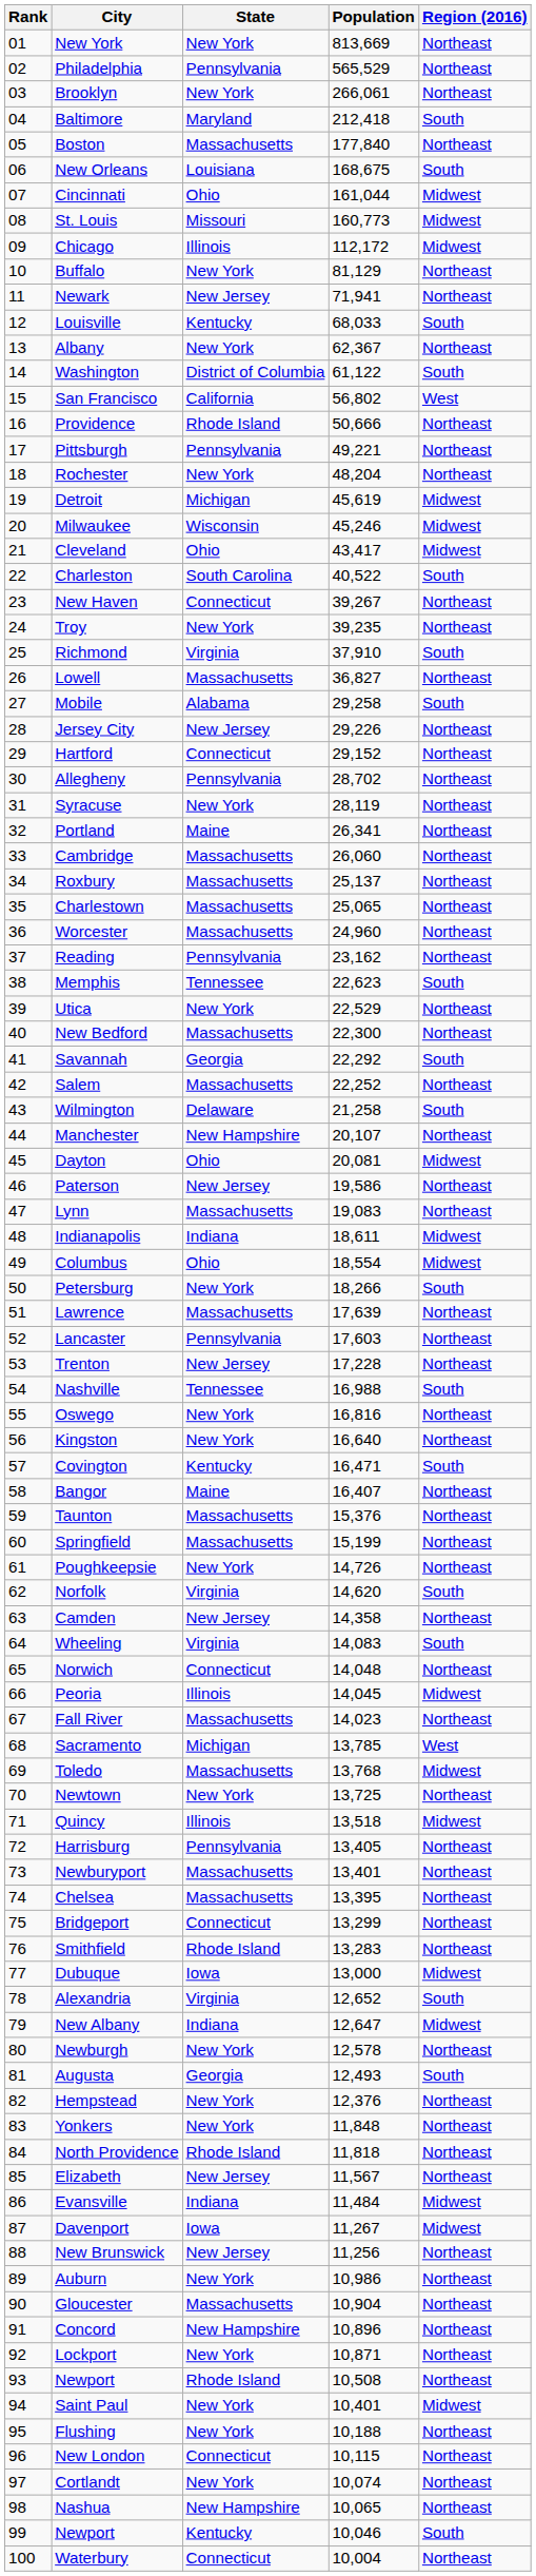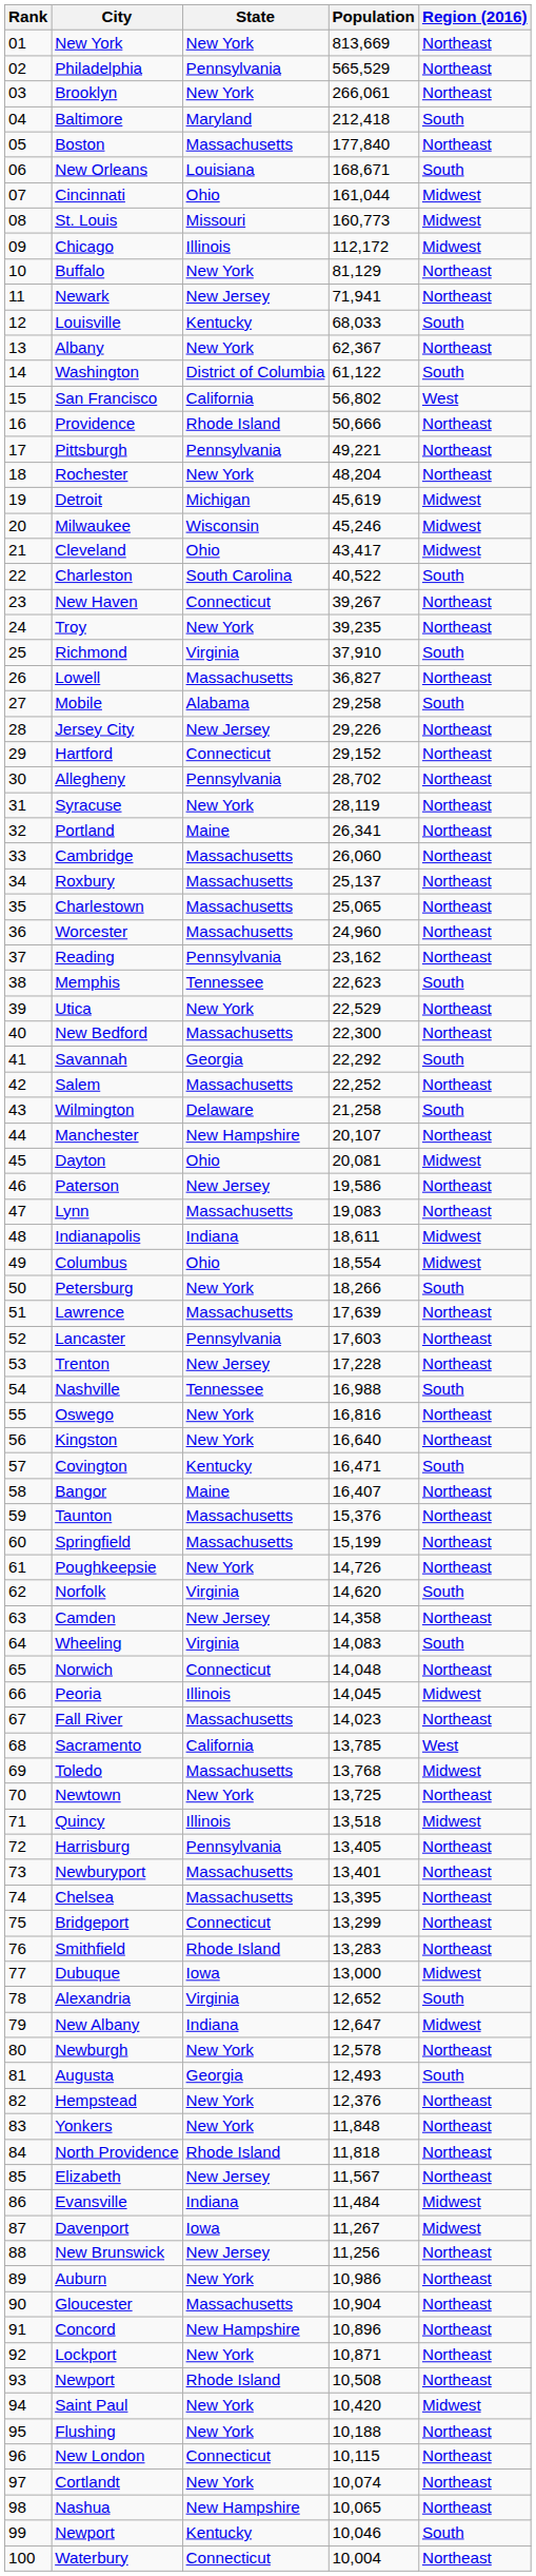New Orleans | Population: 168,675 -> 168,671
Sacramento | State: Michigan -> California
Saint Paul | Population: 10,401 -> 10,420
